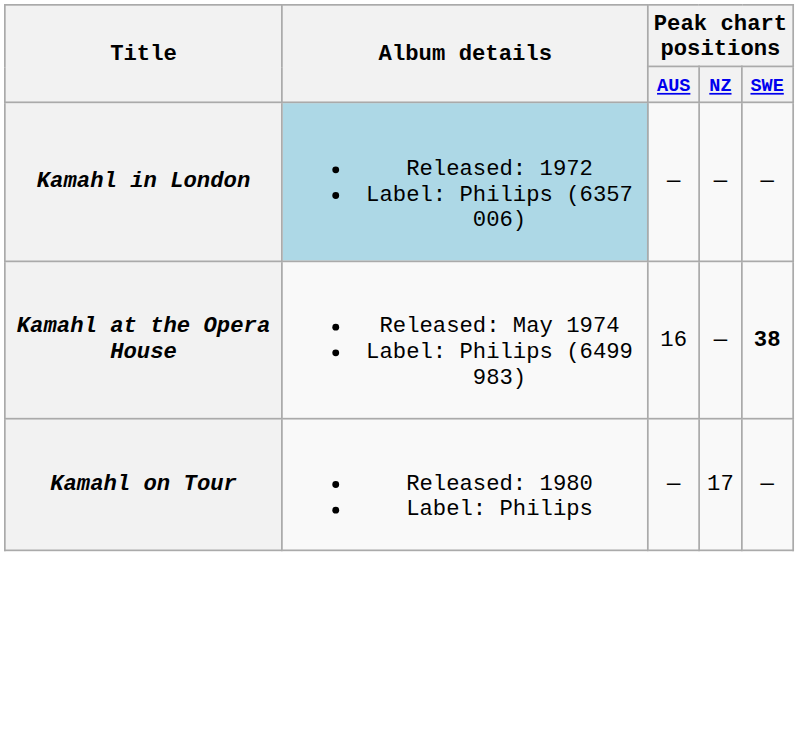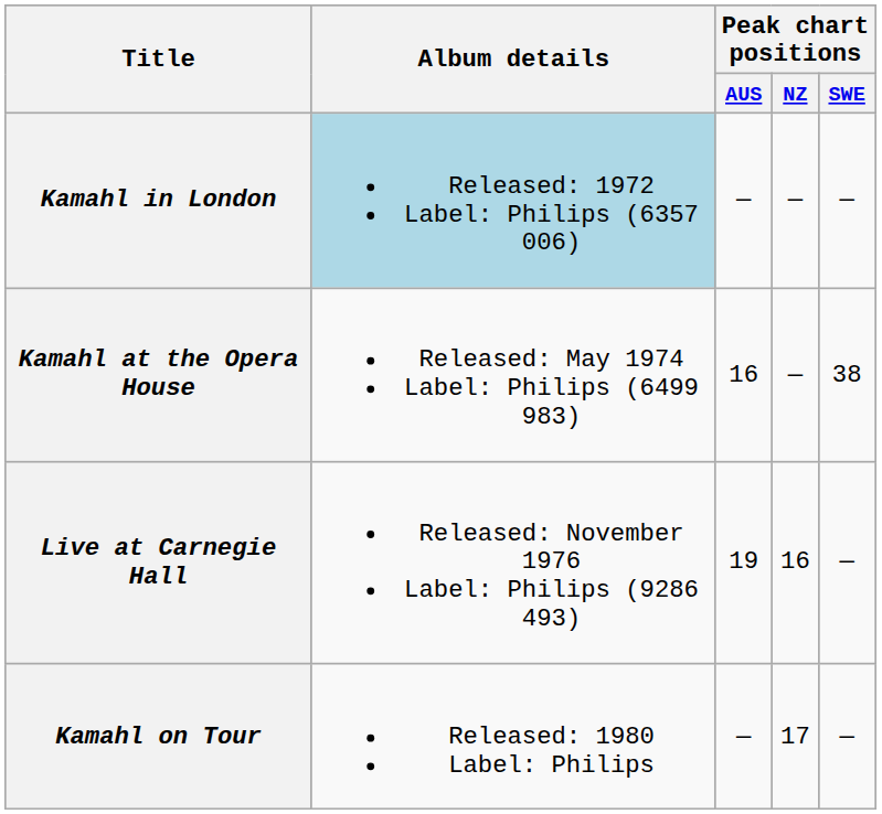Kamahl at the Opera House | Peak chart positions / SWE: bold -> normal
+ row: Live at Carnegie Hall | Released: November 1976 Label: Philips (9286 493) | 19 | 16 | —
